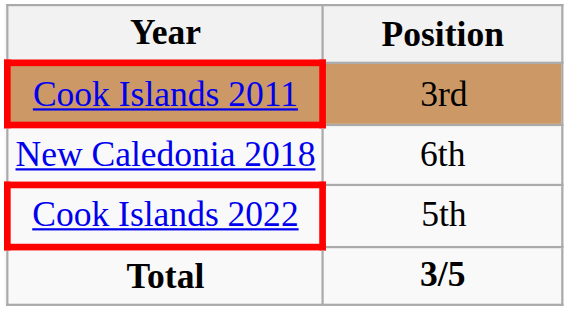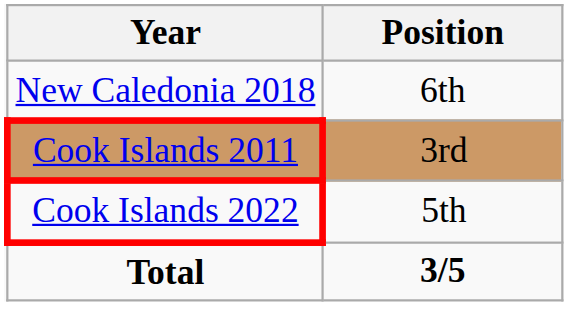rows swapped: Cook Islands 2011 <-> New Caledonia 2018
